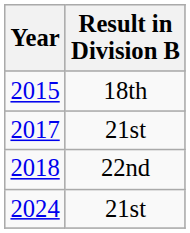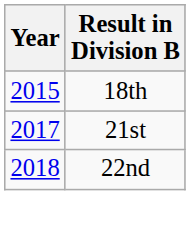- row: 2024 | 21st
